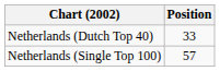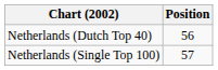Netherlands (Dutch Top 40) | Position: 33 -> 56
